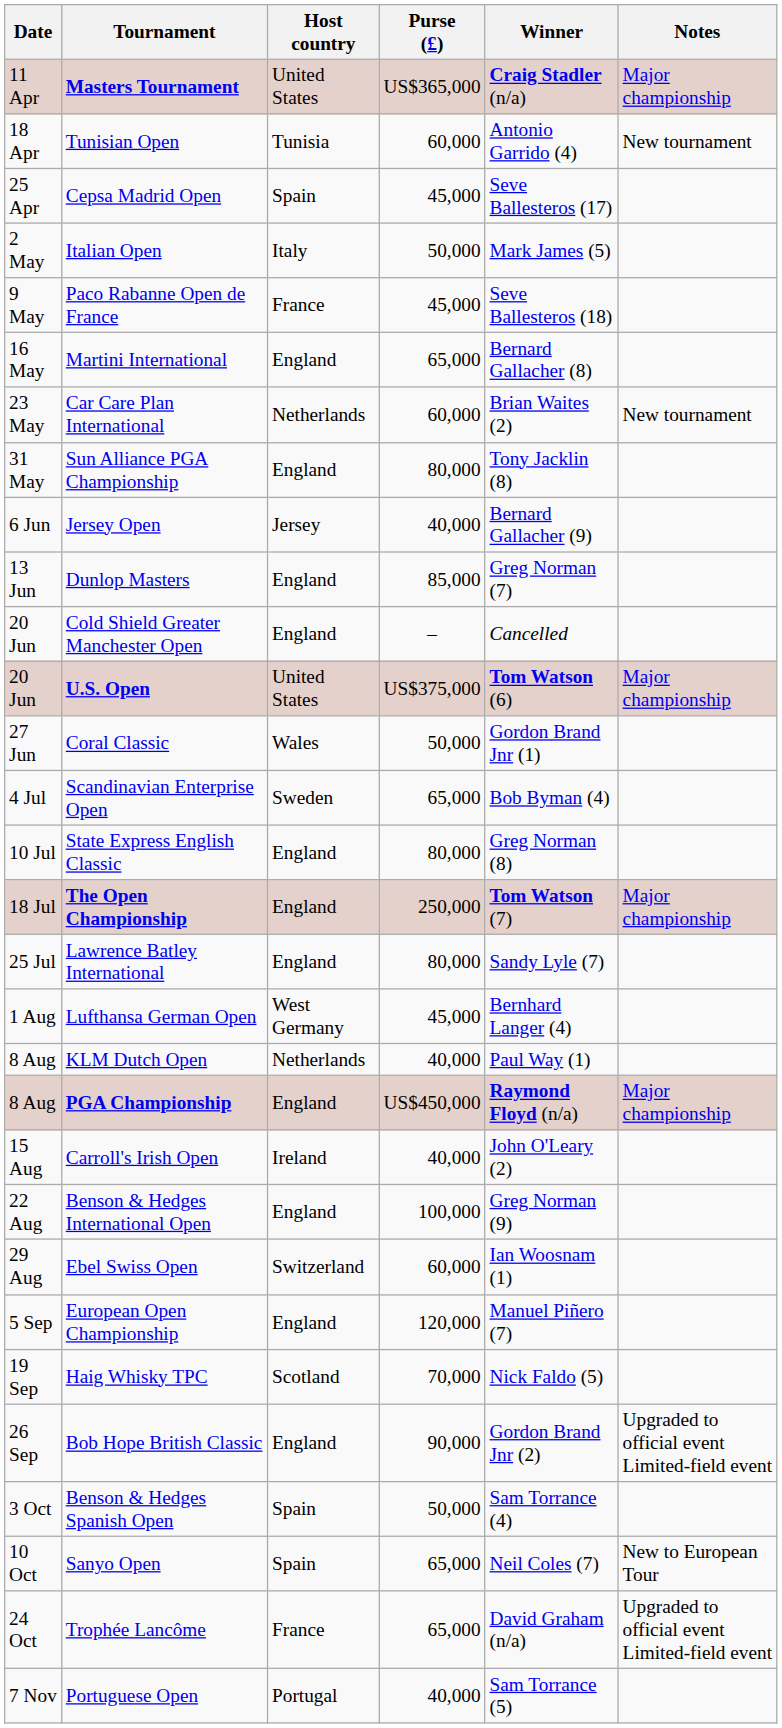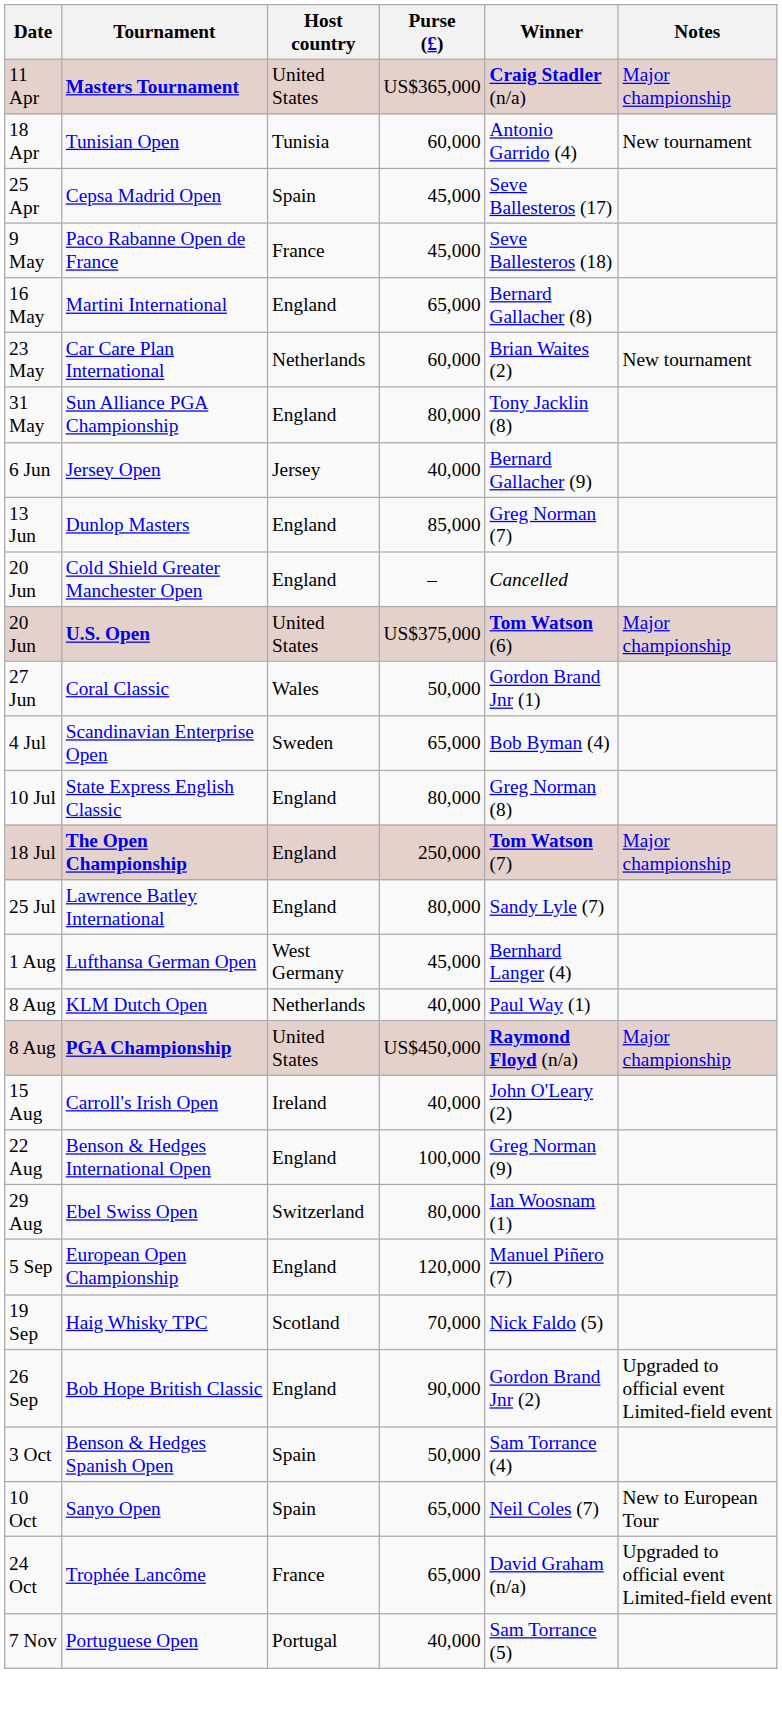- row: 2 May | Italian Open | Italy | 50,000 | Mark James (5)
PGA Championship | Host country: England -> United States
Ebel Swiss Open | Purse (£): 60,000 -> 80,000
